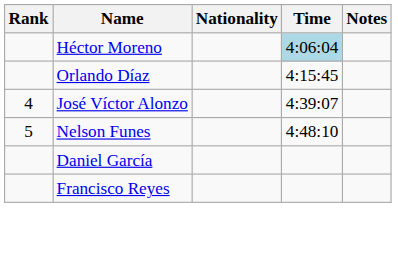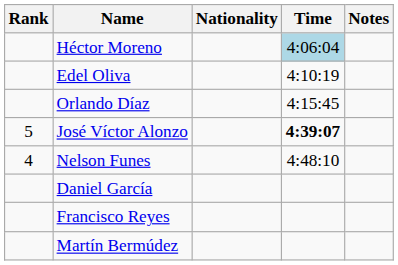+ row: Edel Oliva | 4:10:19
José Víctor Alonzo | Rank: 4 -> 5
José Víctor Alonzo | Time: normal -> bold
Nelson Funes | Rank: 5 -> 4
+ row: Martín Bermúdez
